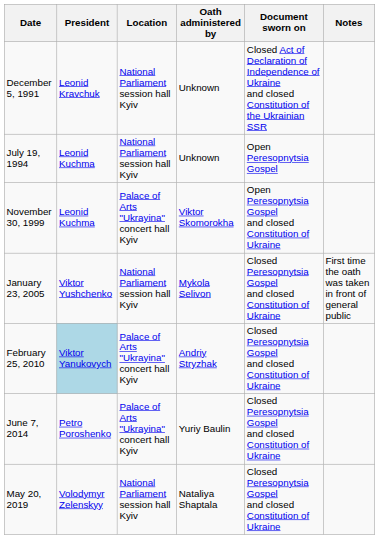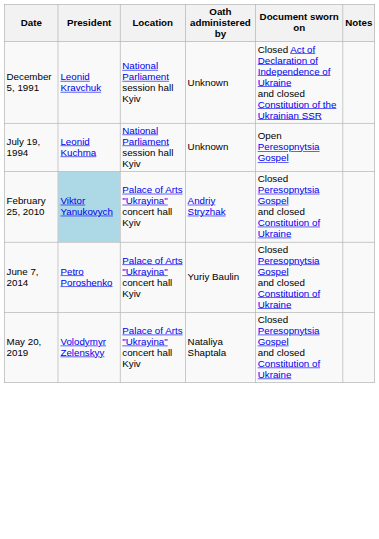- row: November 30, 1999 | Leonid Kuchma | Palace of Arts "Ukrayina" concert hall Kyiv | Viktor Skomorokha | Open Peresopnytsia Gospel and closed Constitution of Ukraine
- row: January 23, 2005 | Viktor Yushchenko | National Parliament session hall Kyiv | Mykola Selivon | Closed Peresopnytsia Gospel and closed Constitution of Ukraine | First time the oath was taken in front of general public
May 20, 2019 | Location: National Parliament session hall Kyiv -> Palace of Arts "Ukrayina" concert hall Kyiv
